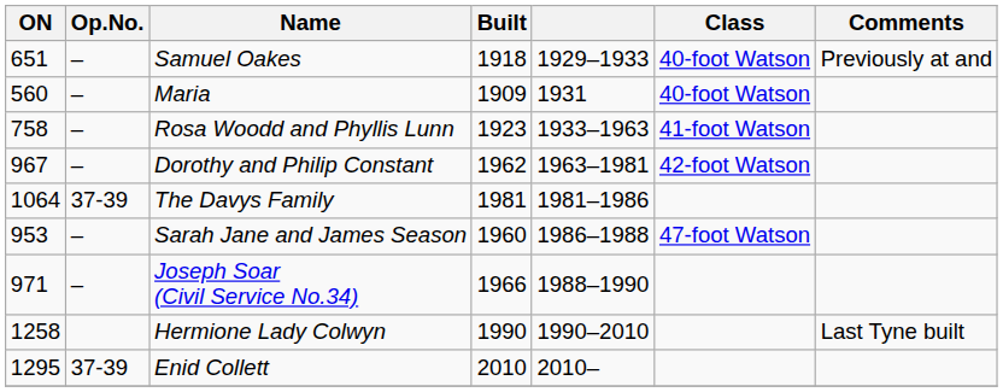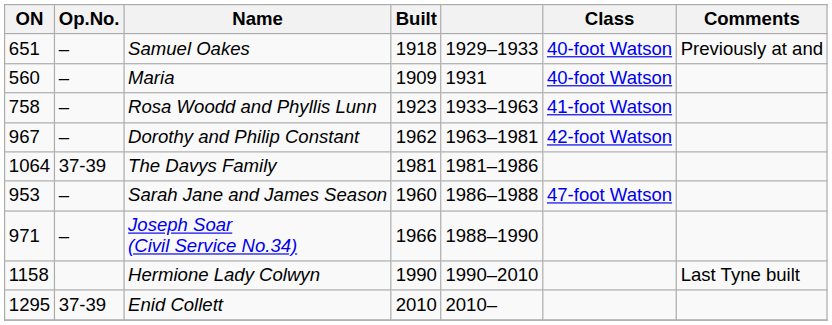Hermione Lady Colwyn | ON: 1258 -> 1158
